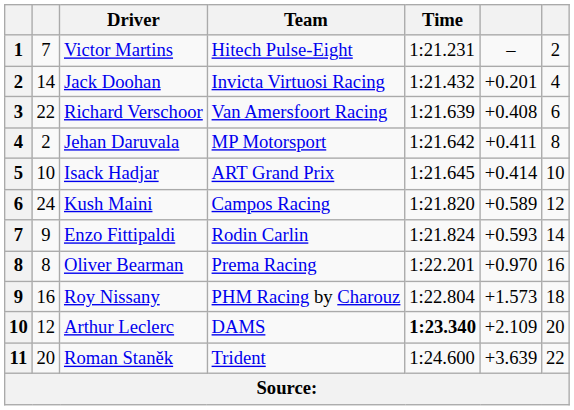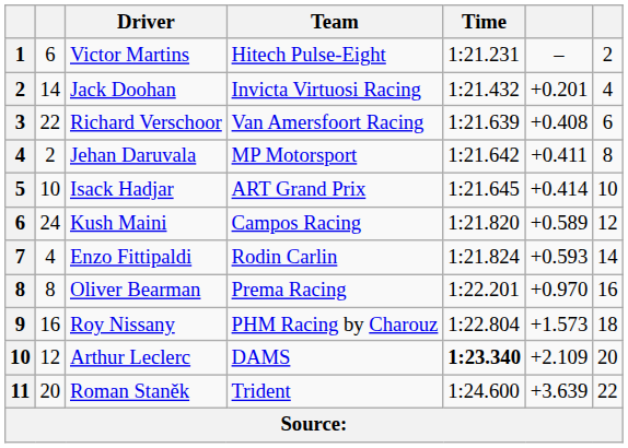Victor Martins | column 2: 7 -> 6
Enzo Fittipaldi | column 2: 9 -> 4
